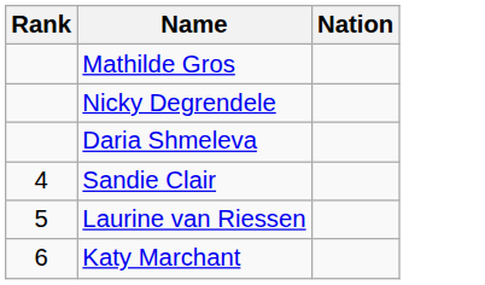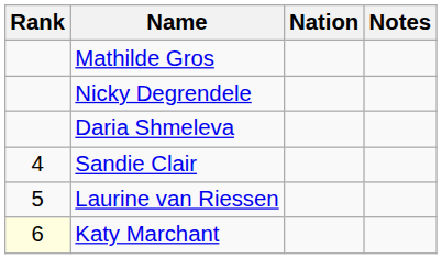+ column: Notes
Katy Marchant | Rank: no background -> lightyellow background
